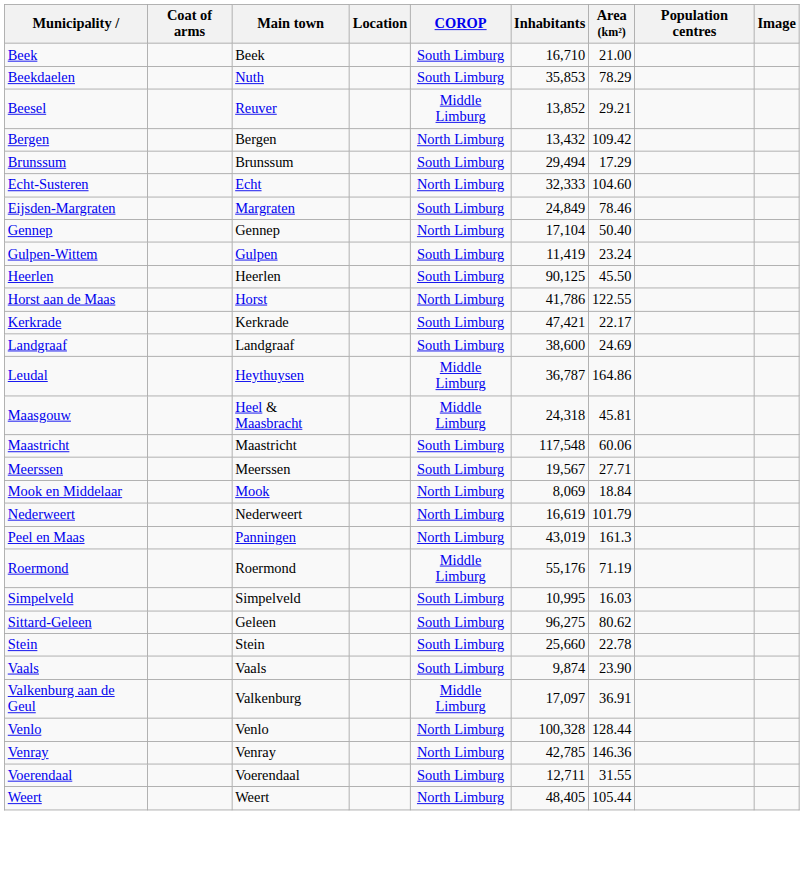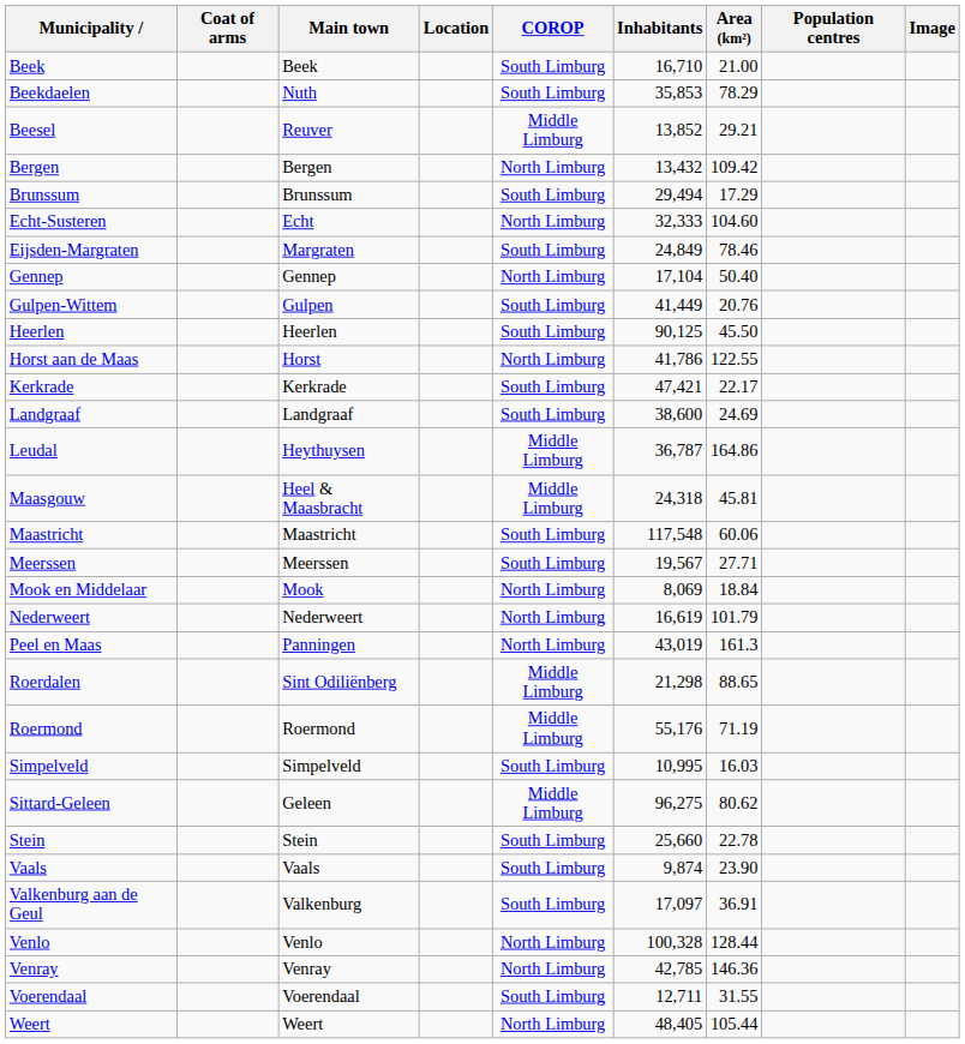Gulpen-Wittem | Inhabitants: 11,419 -> 41,449
Gulpen-Wittem | Area (km²): 23.24 -> 20.76
+ row: Roerdalen | Sint Odiliënberg | Middle Limburg | 21,298 | 88.65
Sittard-Geleen | COROP: South Limburg -> Middle Limburg
Valkenburg aan de Geul | COROP: Middle Limburg -> South Limburg
